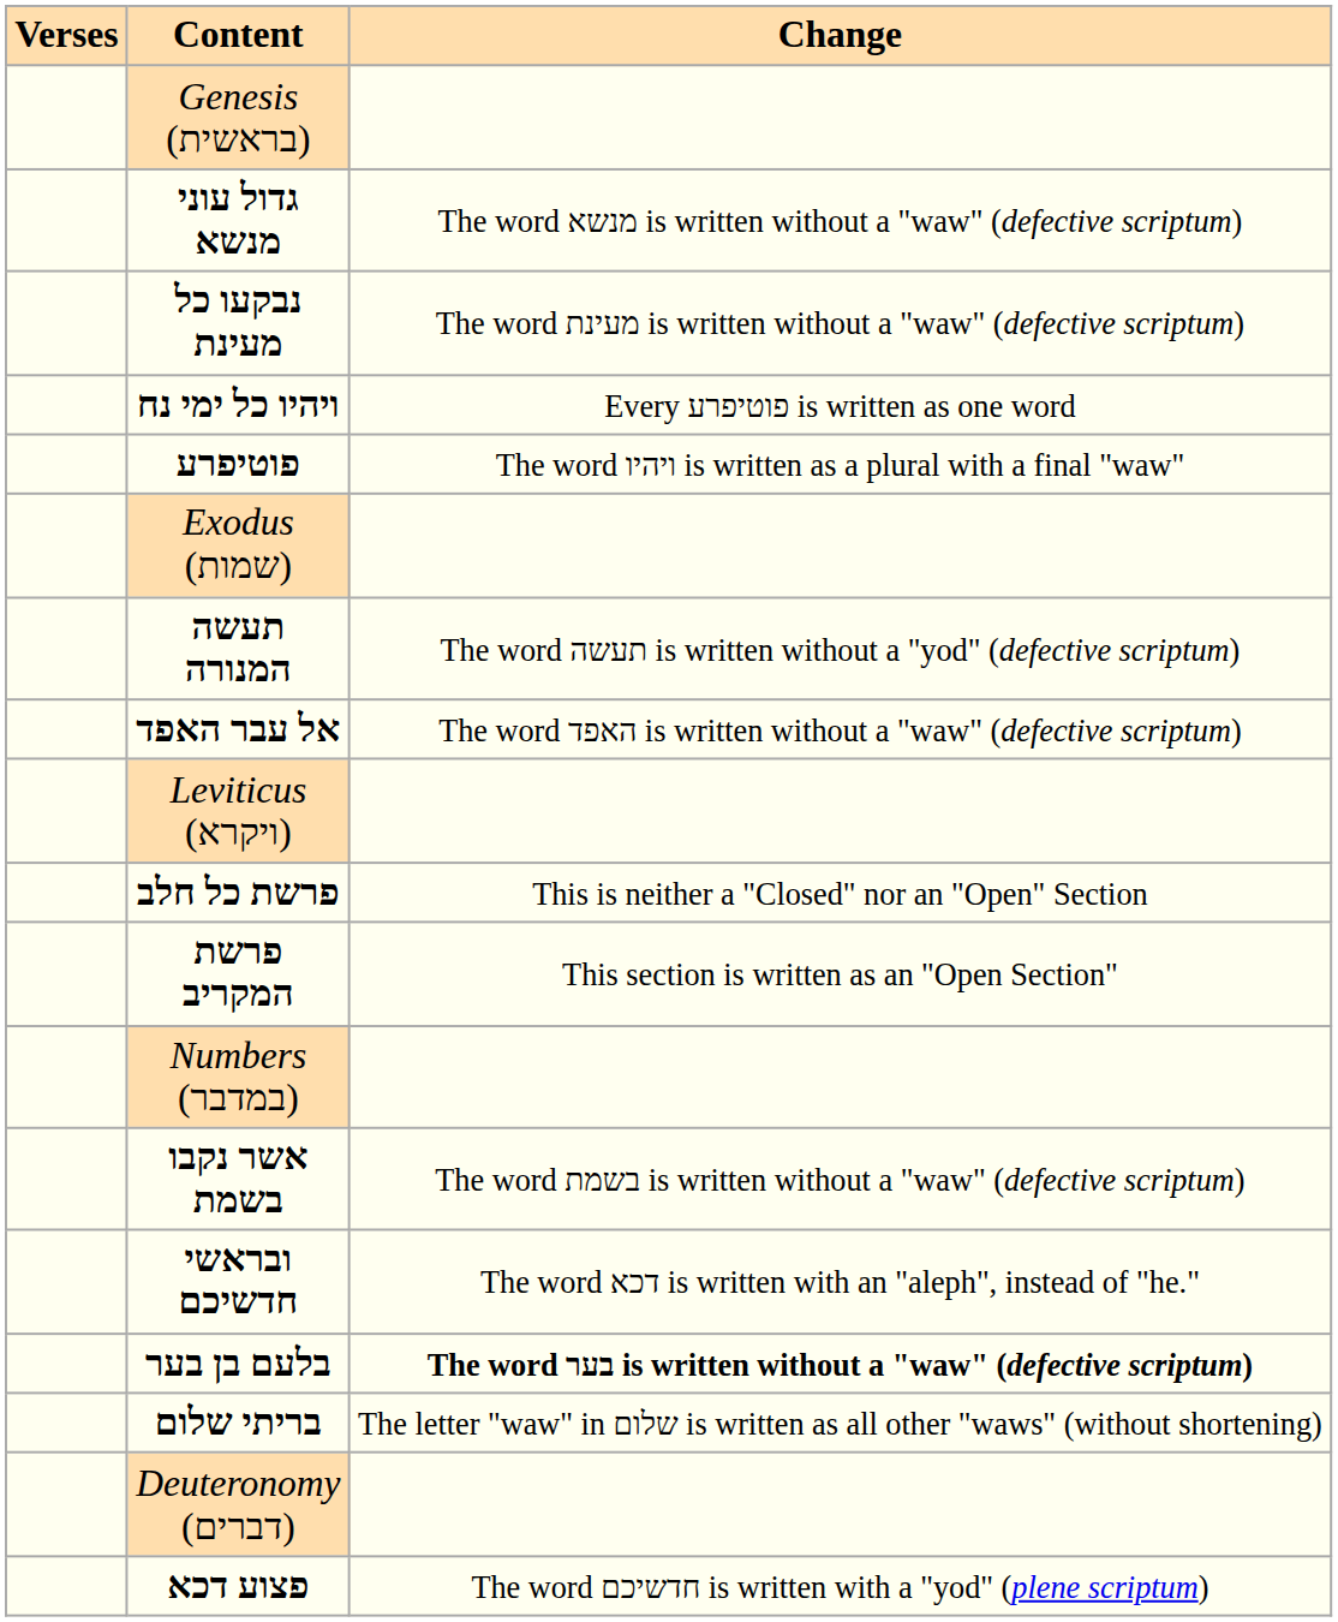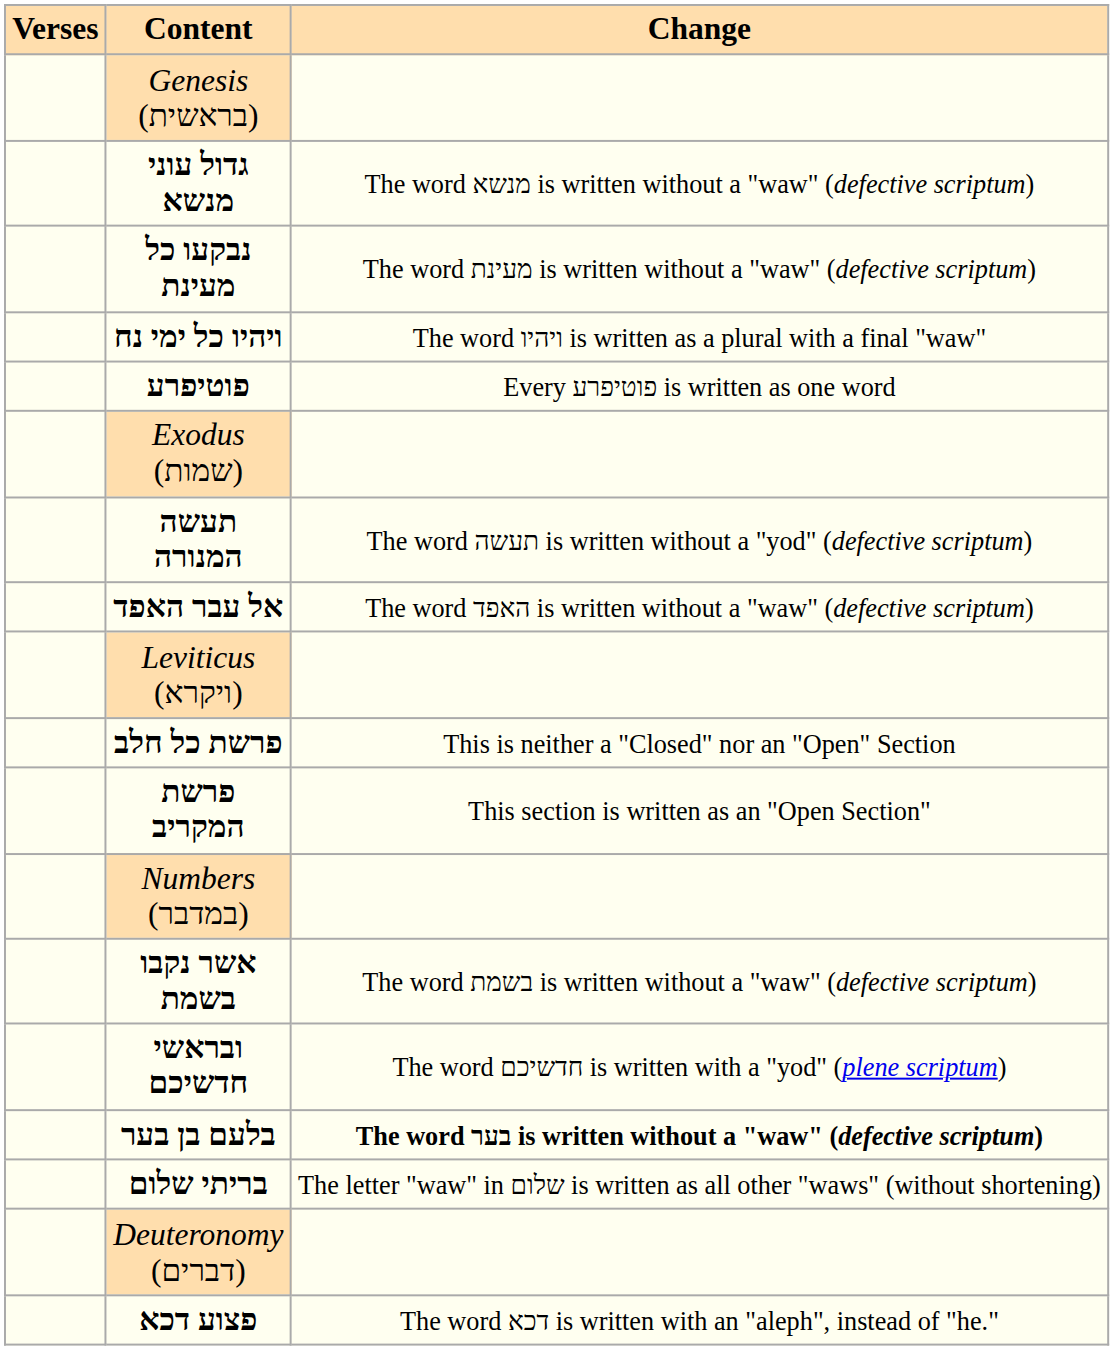ויהיו כל ימי נח | Change: Every פוטיפרע is written as one word -> The word ויהיו is written as a plural with a final "waw"
פוטיפרע | Change: The word ויהיו is written as a plural with a final "waw" -> Every פוטיפרע is written as one word
ובראשי חדשיכם | Change: The word דכא is written with an "aleph", instead of "he." -> The word חדשיכם is written with a "yod" (plene scriptum)
פצוע דכא | Change: The word חדשיכם is written with a "yod" (plene scriptum) -> The word דכא is written with an "aleph", instead of "he."
